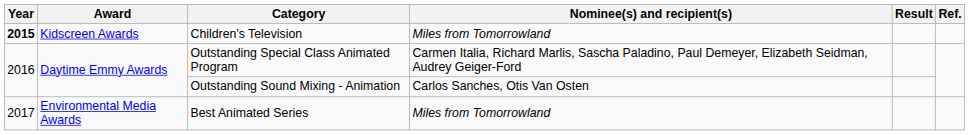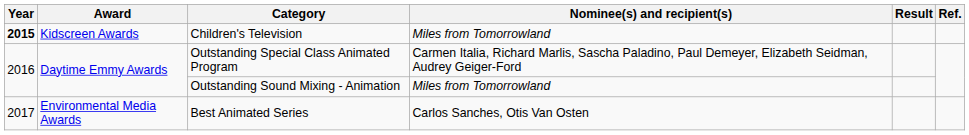Outstanding Sound Mixing - Animation | Nominee(s) and recipient(s): Carlos Sanches, Otis Van Osten -> Miles from Tomorrowland
Best Animated Series | Nominee(s) and recipient(s): Miles from Tomorrowland -> Carlos Sanches, Otis Van Osten
